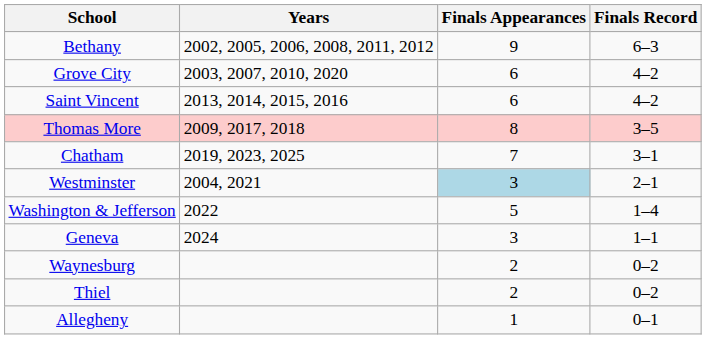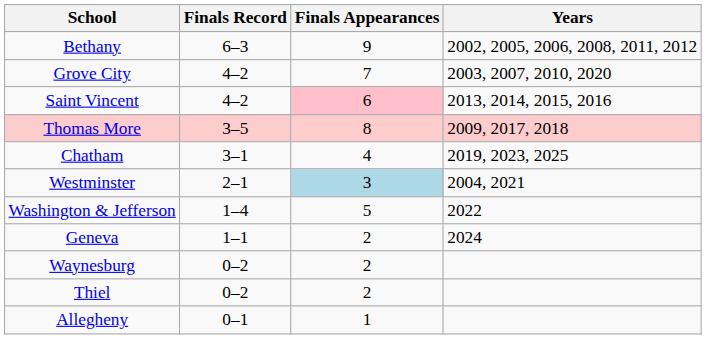columns swapped: Finals Record <-> Years
Grove City | Finals Appearances: 6 -> 7
Saint Vincent | Finals Appearances: no background -> pink background
Chatham | Finals Appearances: 7 -> 4
Geneva | Finals Appearances: 3 -> 2
